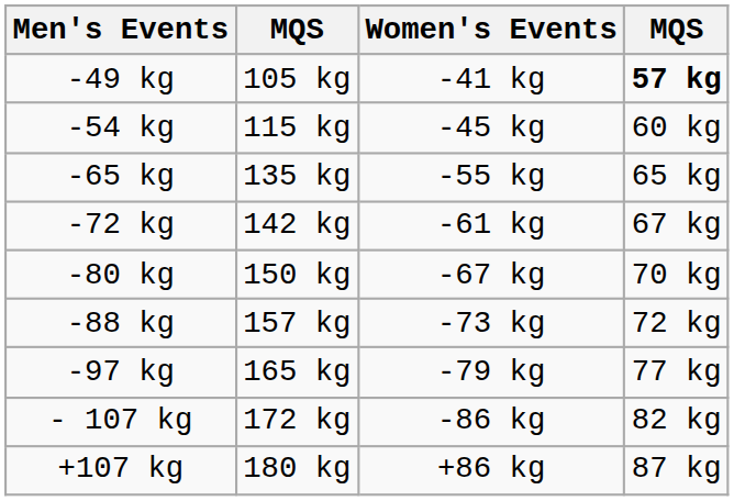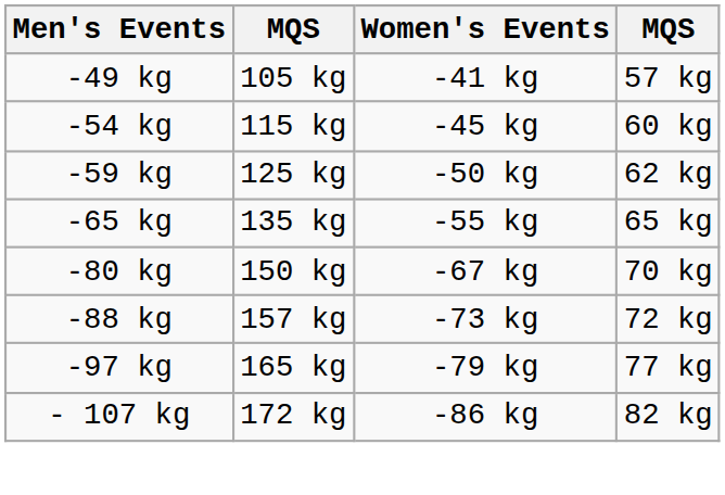-49 kg | column 4: bold -> normal
+ row: -59 kg | 125 kg | -50 kg | 62 kg
- row: -72 kg | 142 kg | -61 kg | 67 kg
- row: +107 kg | 180 kg | +86 kg | 87 kg
